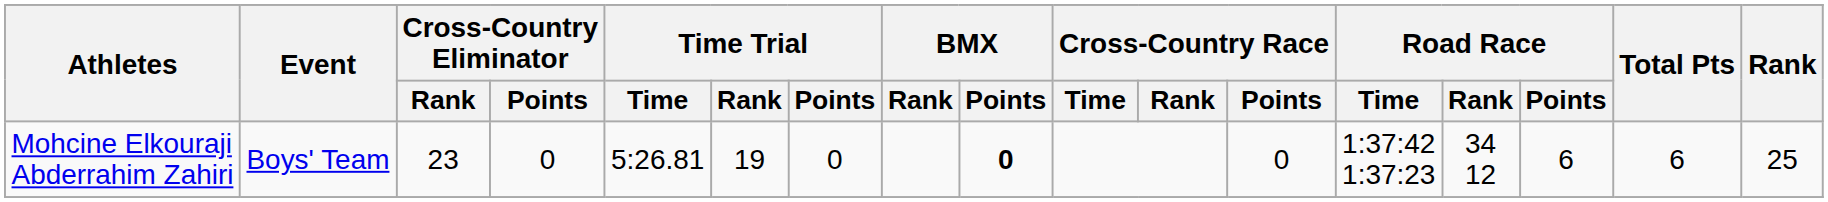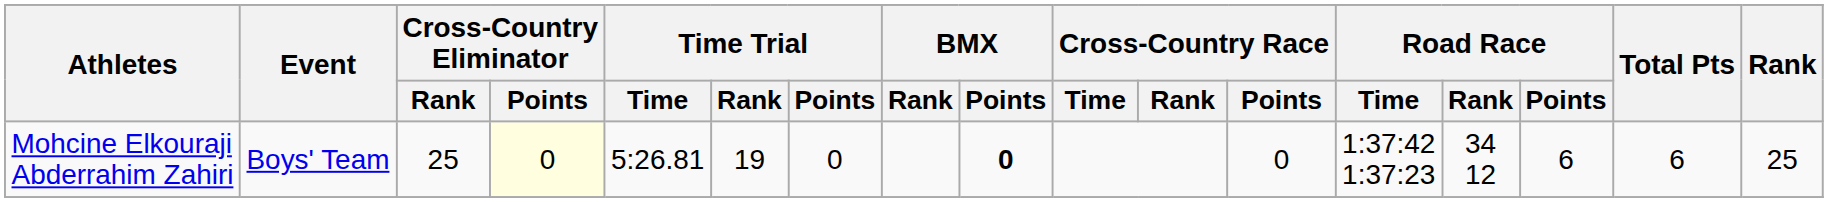Mohcine Elkouraji Abderrahim Zahiri | Cross-Country Eliminator / Rank: 23 -> 25
Mohcine Elkouraji Abderrahim Zahiri | Cross-Country Eliminator / Points: no background -> lightyellow background
